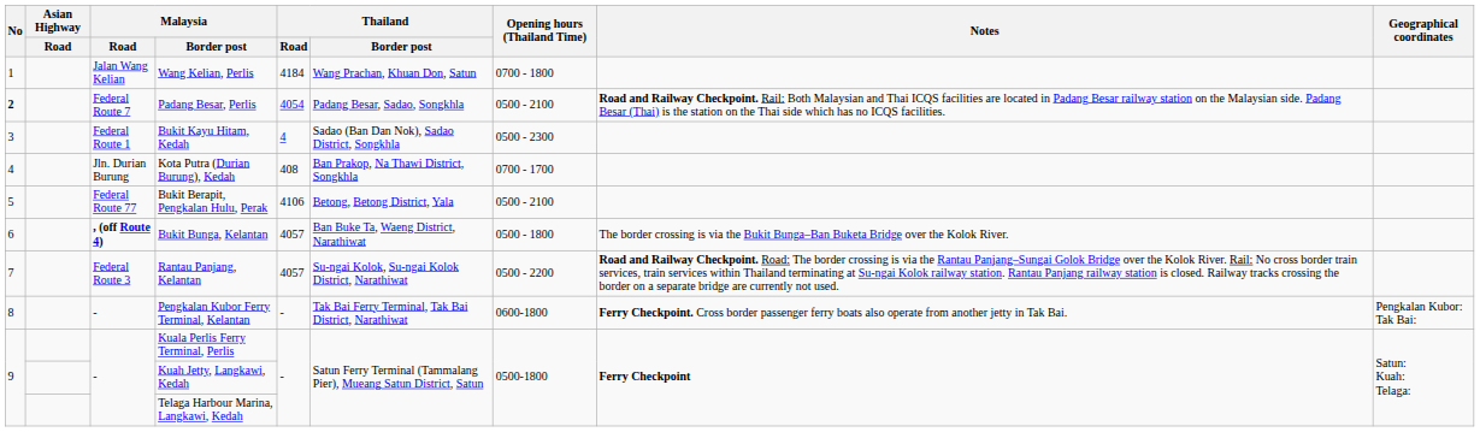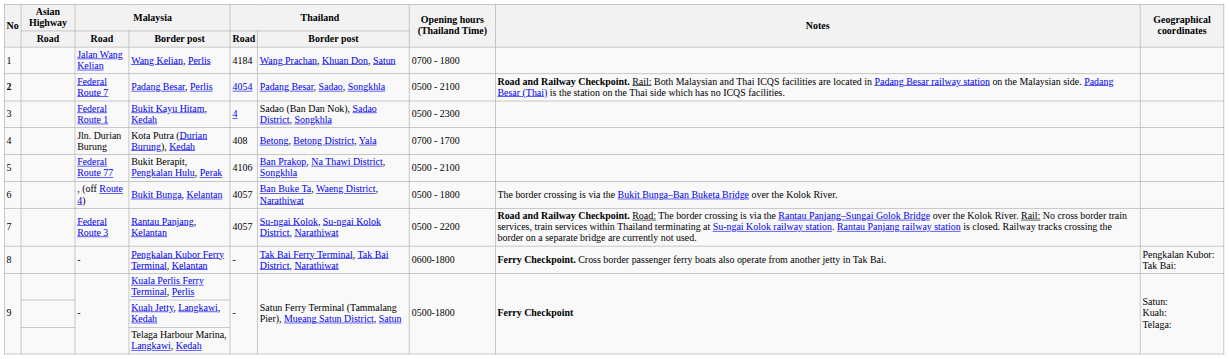Kota Putra (Durian Burung), Kedah | Thailand / Border post: Ban Prakop, Na Thawi District, Songkhla -> Betong, Betong District, Yala
Bukit Berapit, Pengkalan Hulu, Perak | Thailand / Border post: Betong, Betong District, Yala -> Ban Prakop, Na Thawi District, Songkhla
Bukit Bunga, Kelantan | Malaysia / Road: bold -> normal
